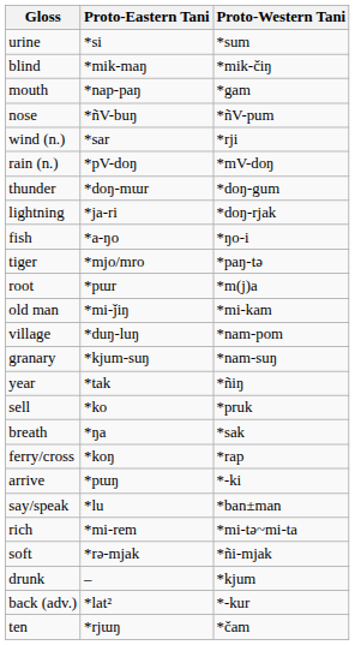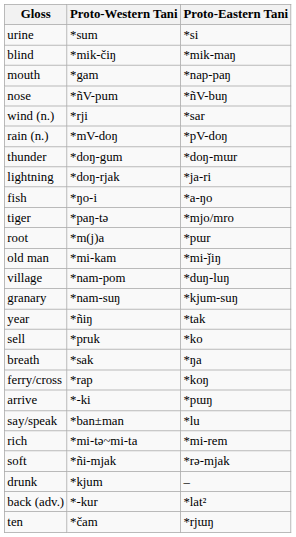columns swapped: Proto-Western Tani <-> Proto-Eastern Tani
